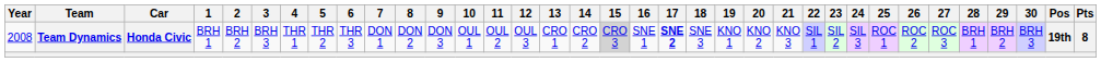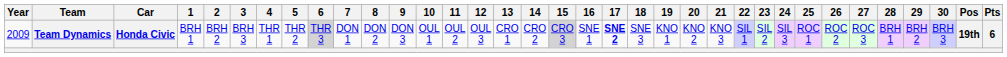Team Dynamics | Year: 2008 -> 2009
Team Dynamics | 6: no background -> lightgrey background
Team Dynamics | Pts: 8 -> 6
